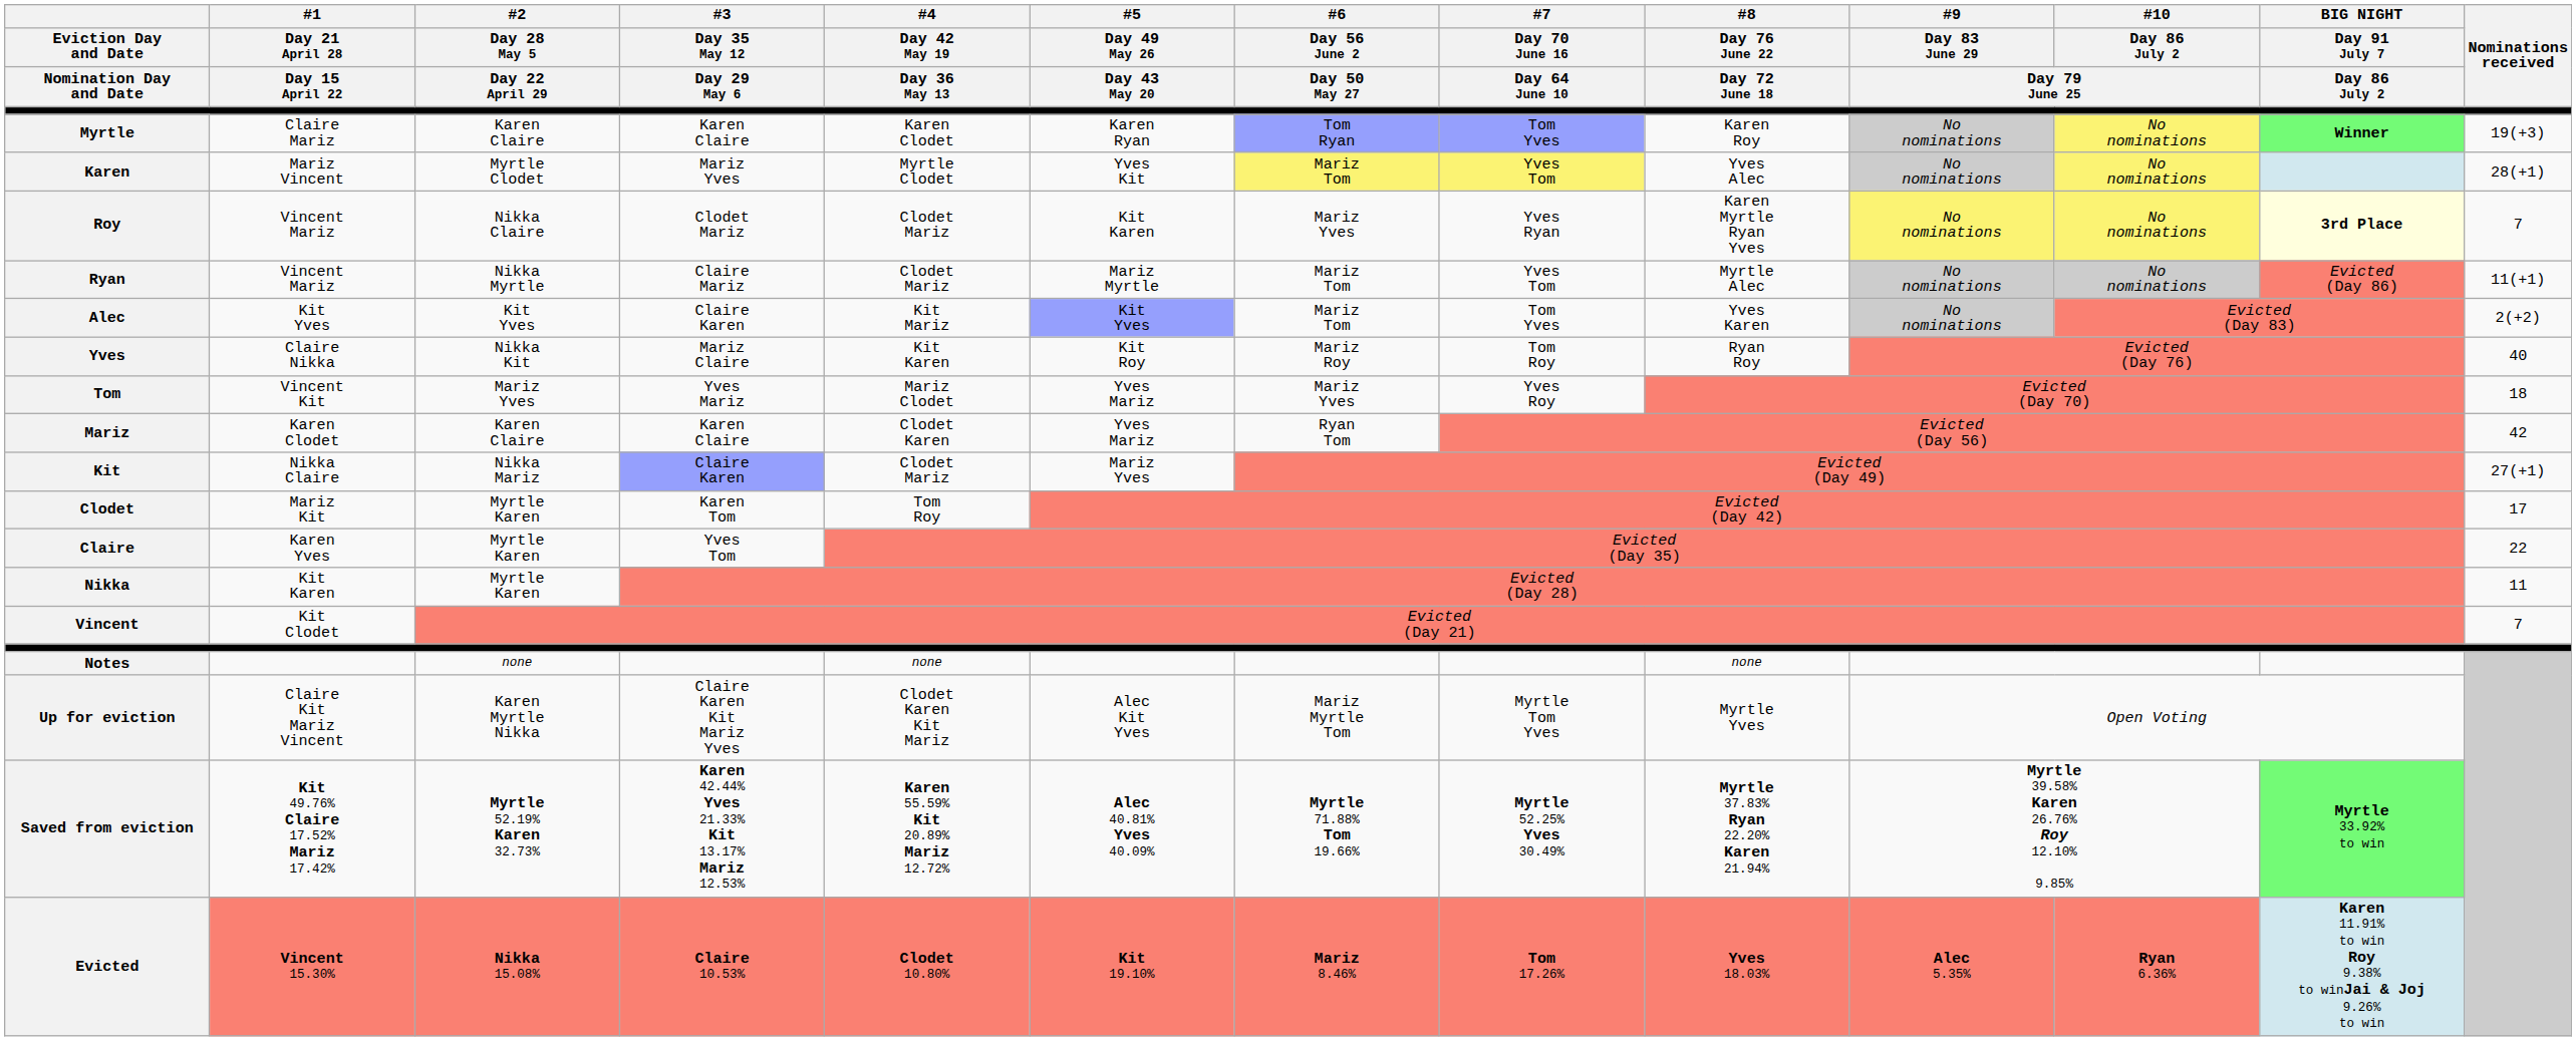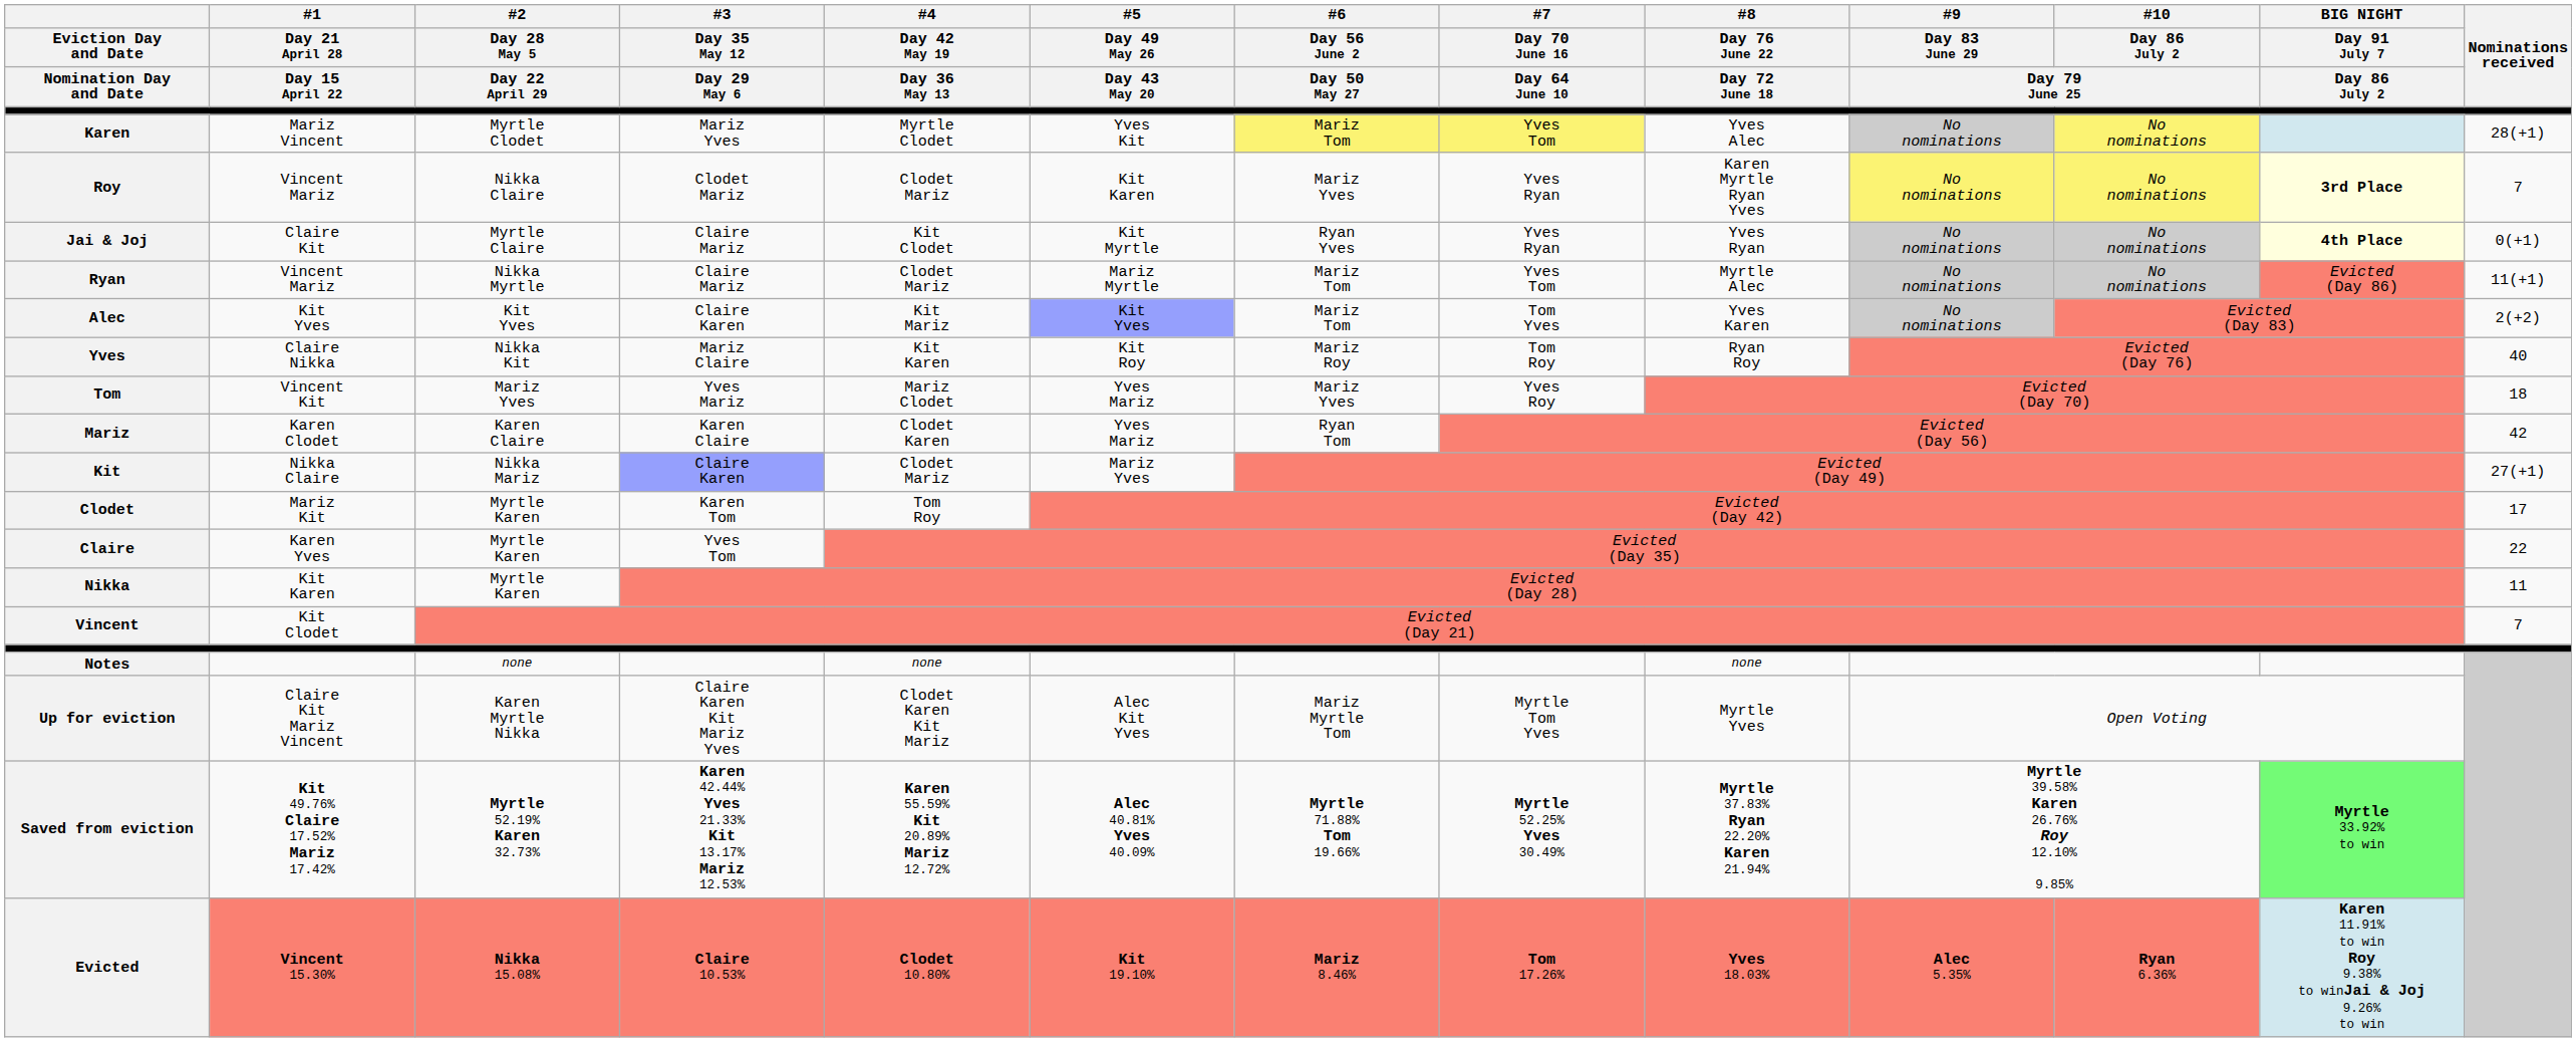- row: Myrtle | Claire Mariz | Karen Claire | Karen Claire | Karen Clodet | Karen Ryan | Tom Ryan | Tom Yves | Karen Roy | No nominations | No nominations | Winner | 19(+3)
+ row: Jai & Joj | Claire Kit | Myrtle Claire | Claire Mariz | Kit Clodet | Kit Myrtle | Ryan Yves | Yves Ryan | Yves Ryan | No nominations | No nominations | 4th Place | 0(+1)
